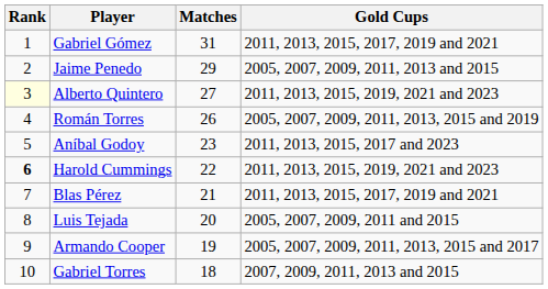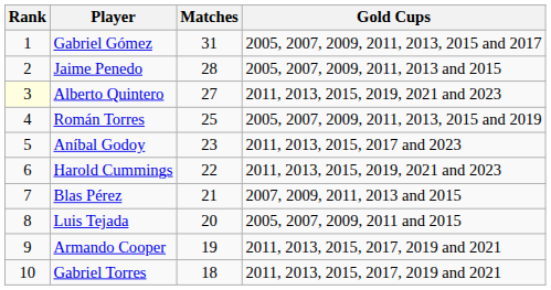Gabriel Gómez | Gold Cups: 2011, 2013, 2015, 2017, 2019 and 2021 -> 2005, 2007, 2009, 2011, 2013, 2015 and 2017
Jaime Penedo | Matches: 29 -> 28
Román Torres | Matches: 26 -> 25
Harold Cummings | Rank: bold -> normal
Blas Pérez | Gold Cups: 2011, 2013, 2015, 2017, 2019 and 2021 -> 2007, 2009, 2011, 2013 and 2015
Armando Cooper | Gold Cups: 2005, 2007, 2009, 2011, 2013, 2015 and 2017 -> 2011, 2013, 2015, 2017, 2019 and 2021
Gabriel Torres | Gold Cups: 2007, 2009, 2011, 2013 and 2015 -> 2011, 2013, 2015, 2017, 2019 and 2021
